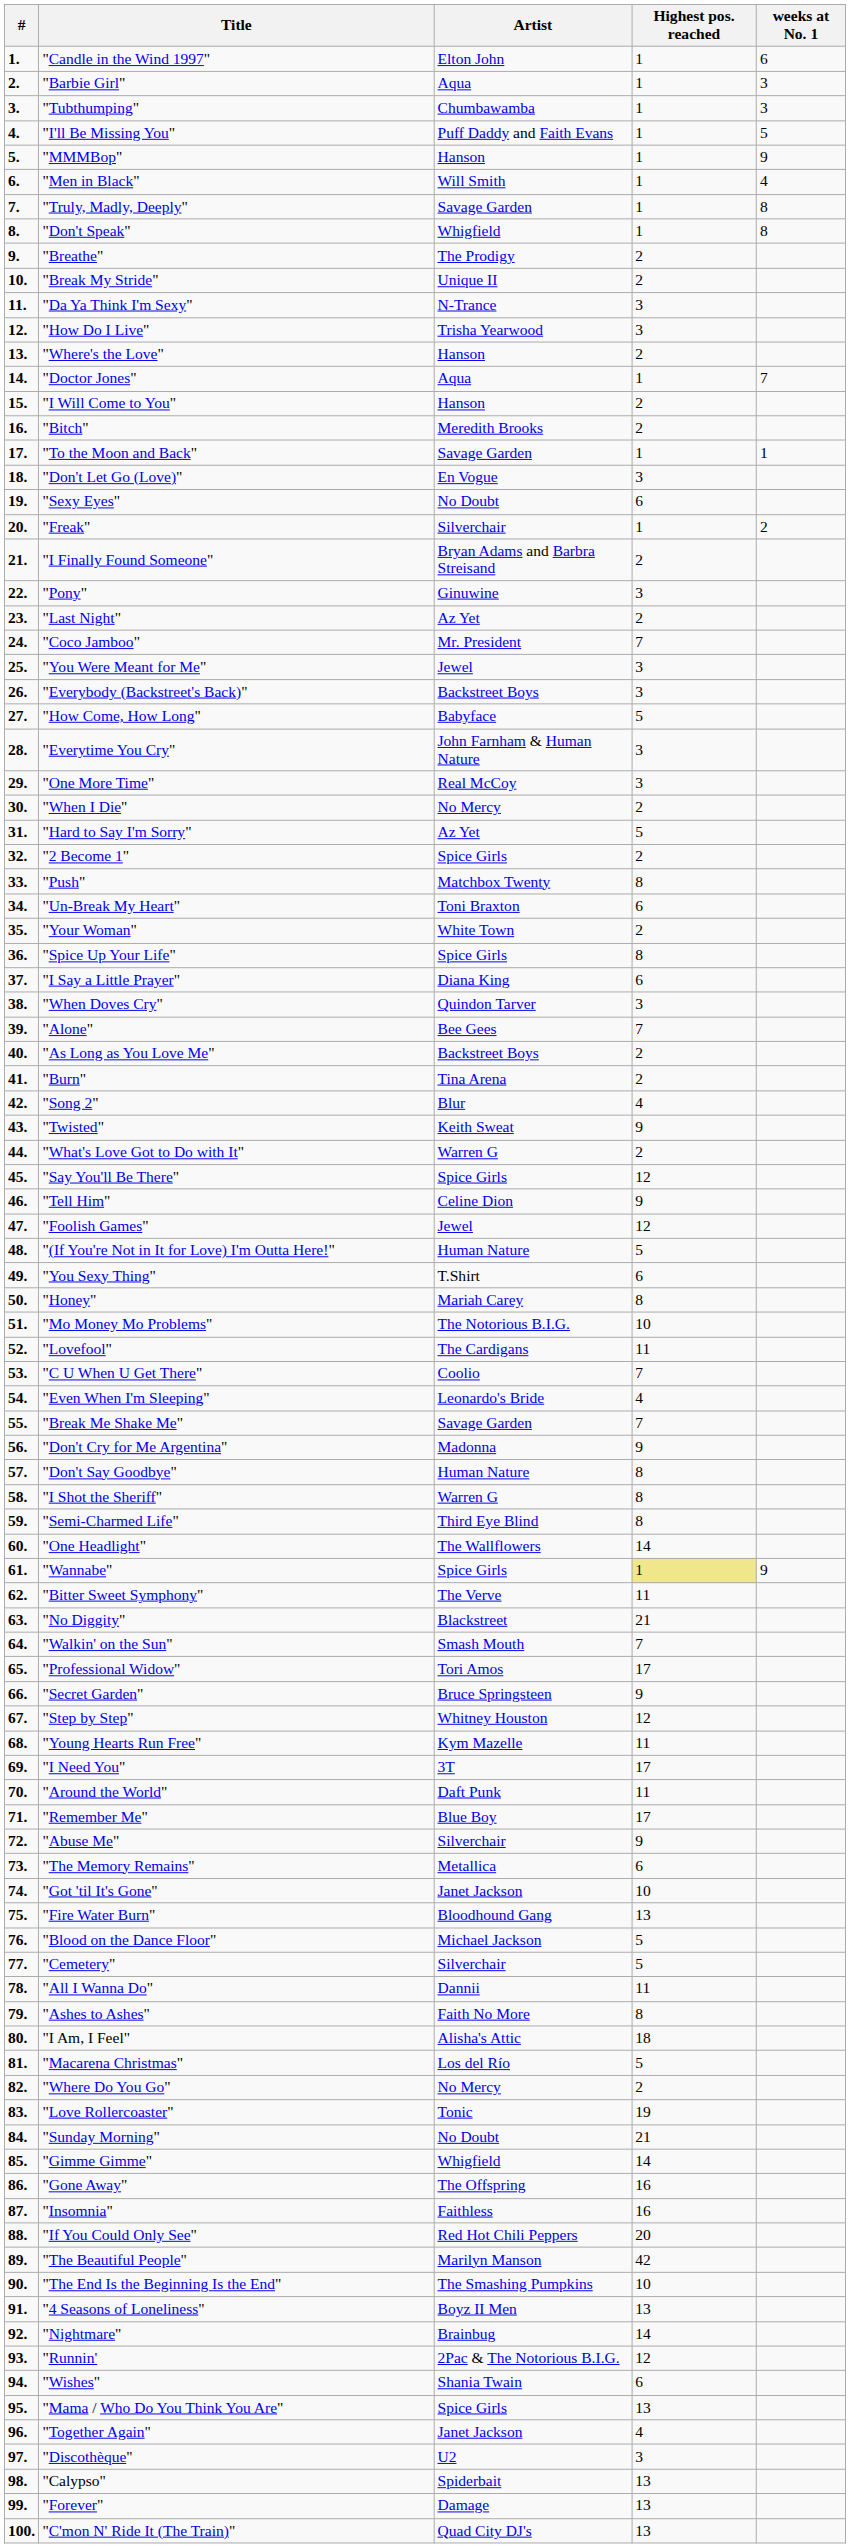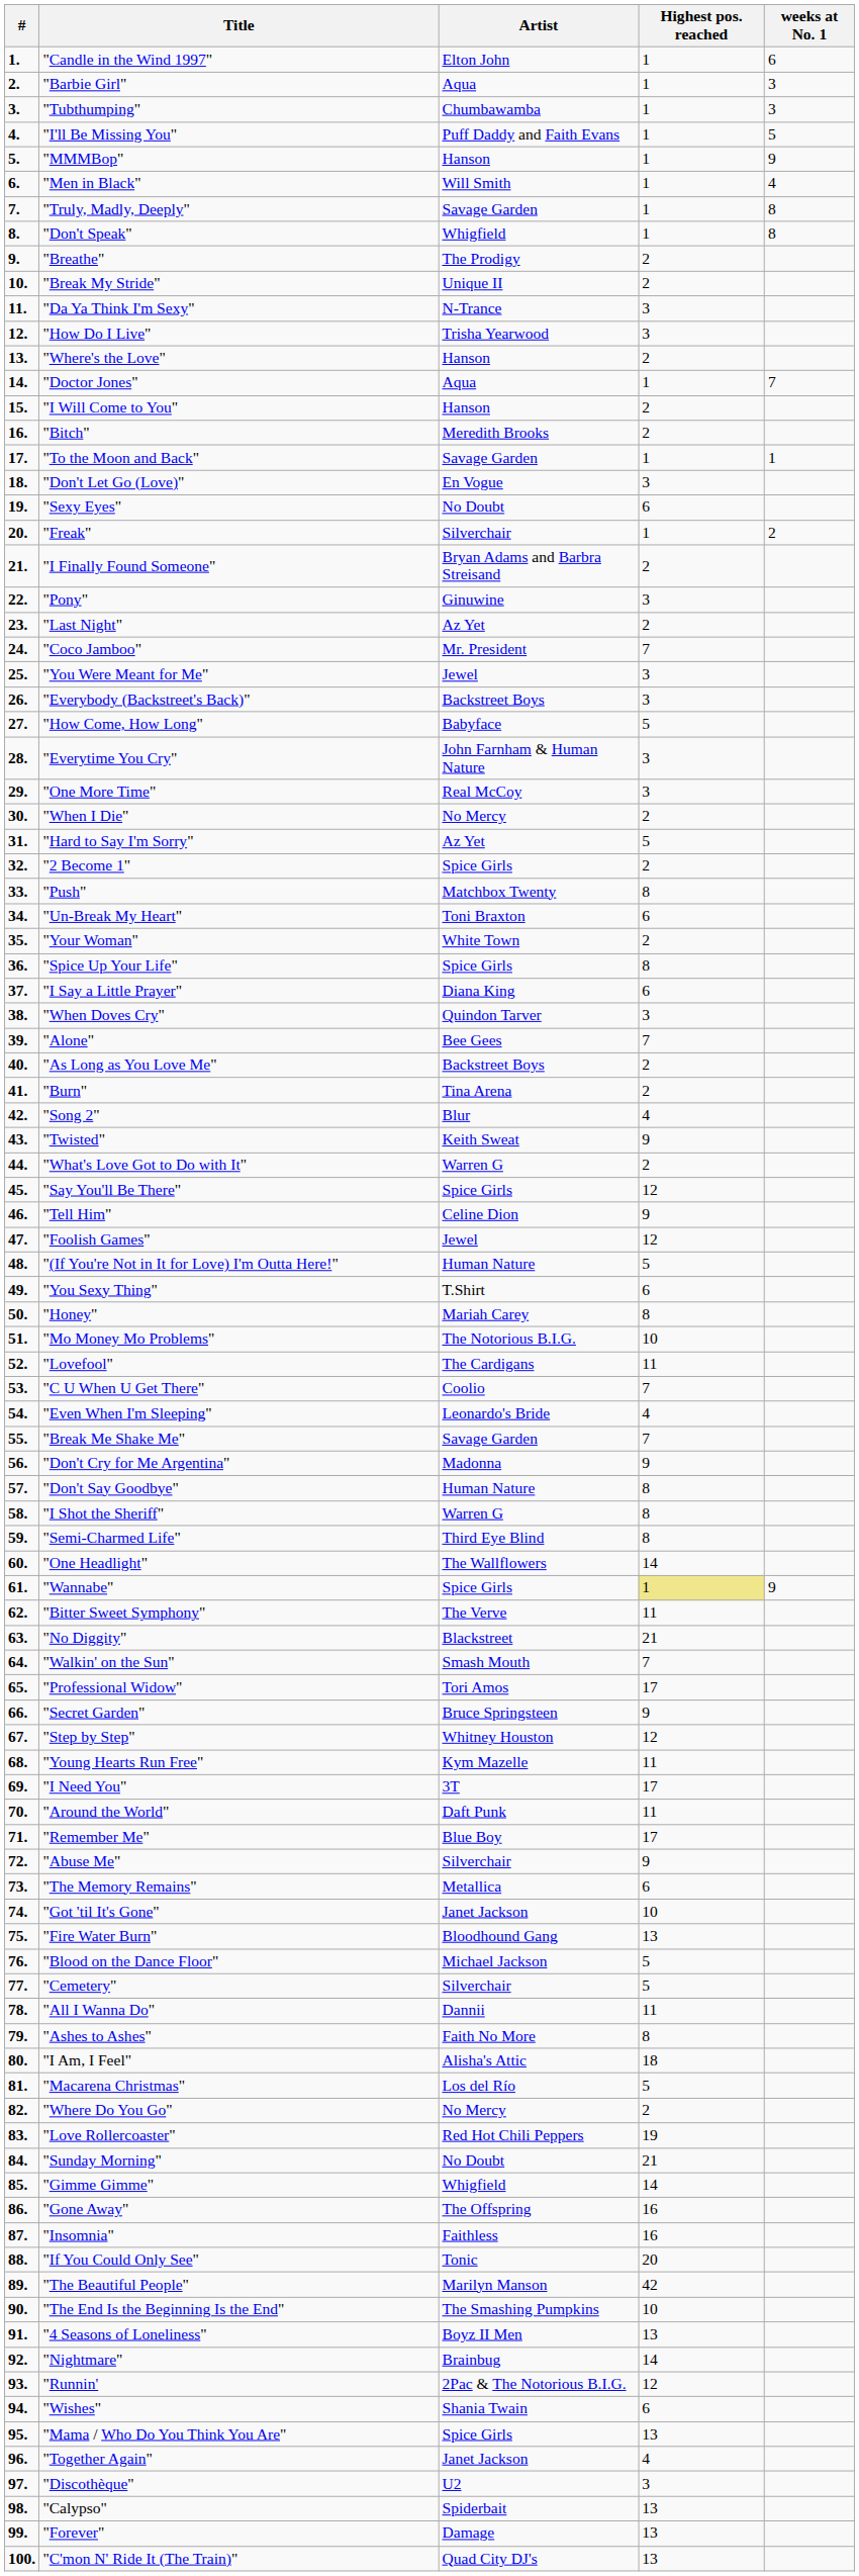"Love Rollercoaster" | Artist: Tonic -> Red Hot Chili Peppers
"If You Could Only See" | Artist: Red Hot Chili Peppers -> Tonic
